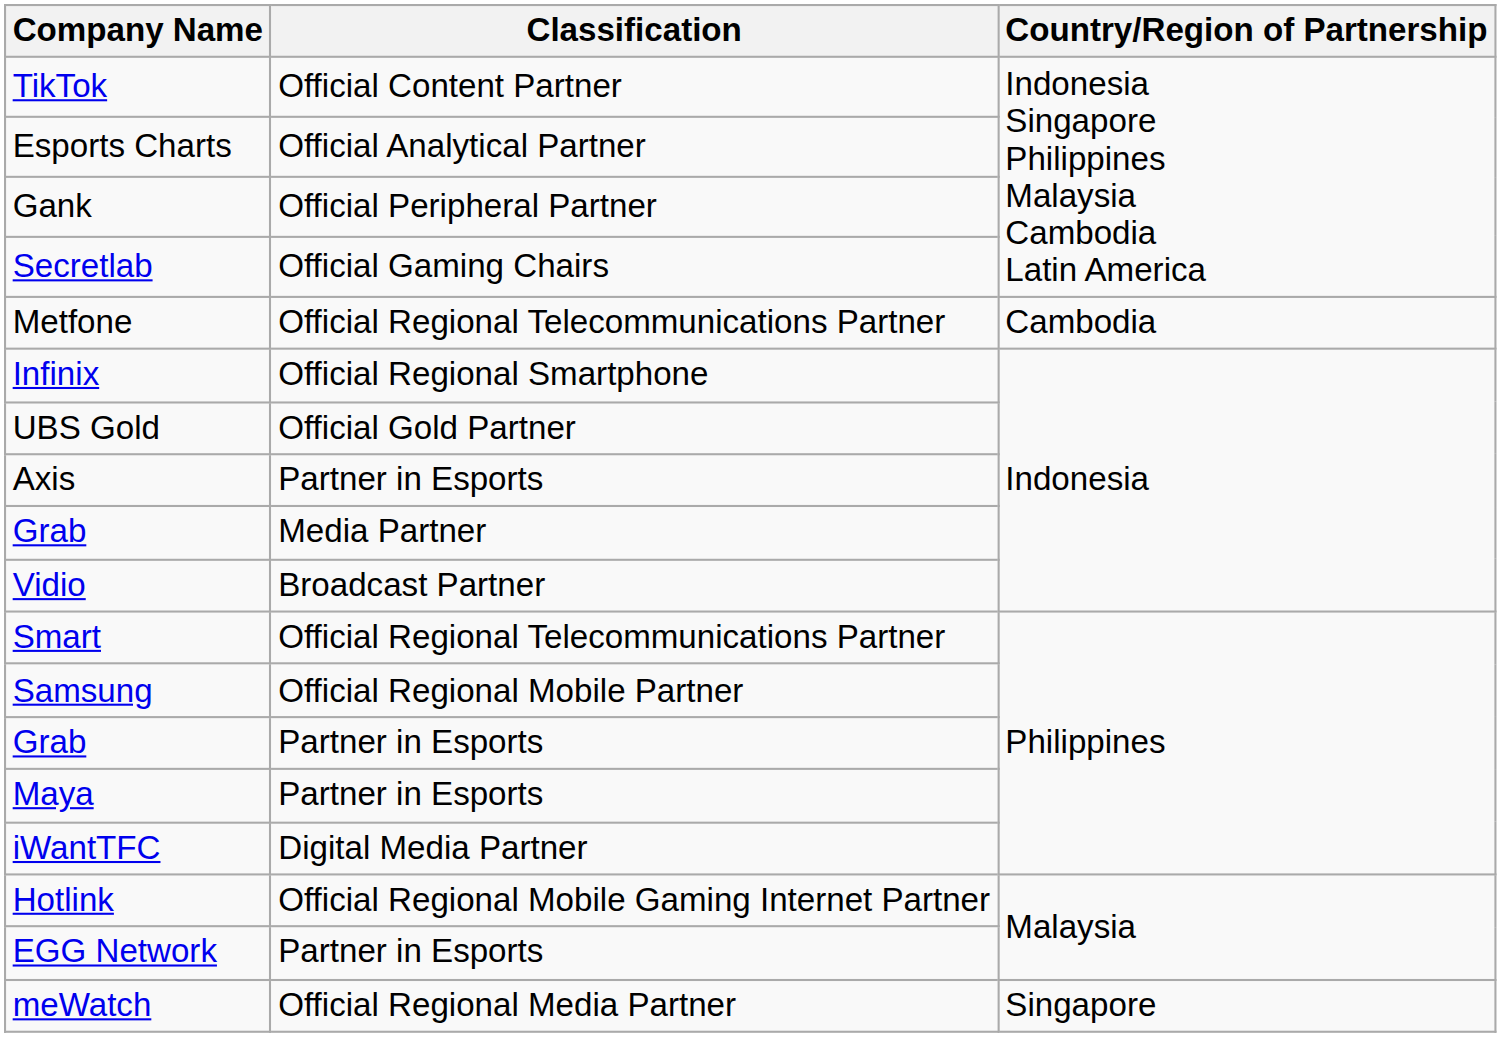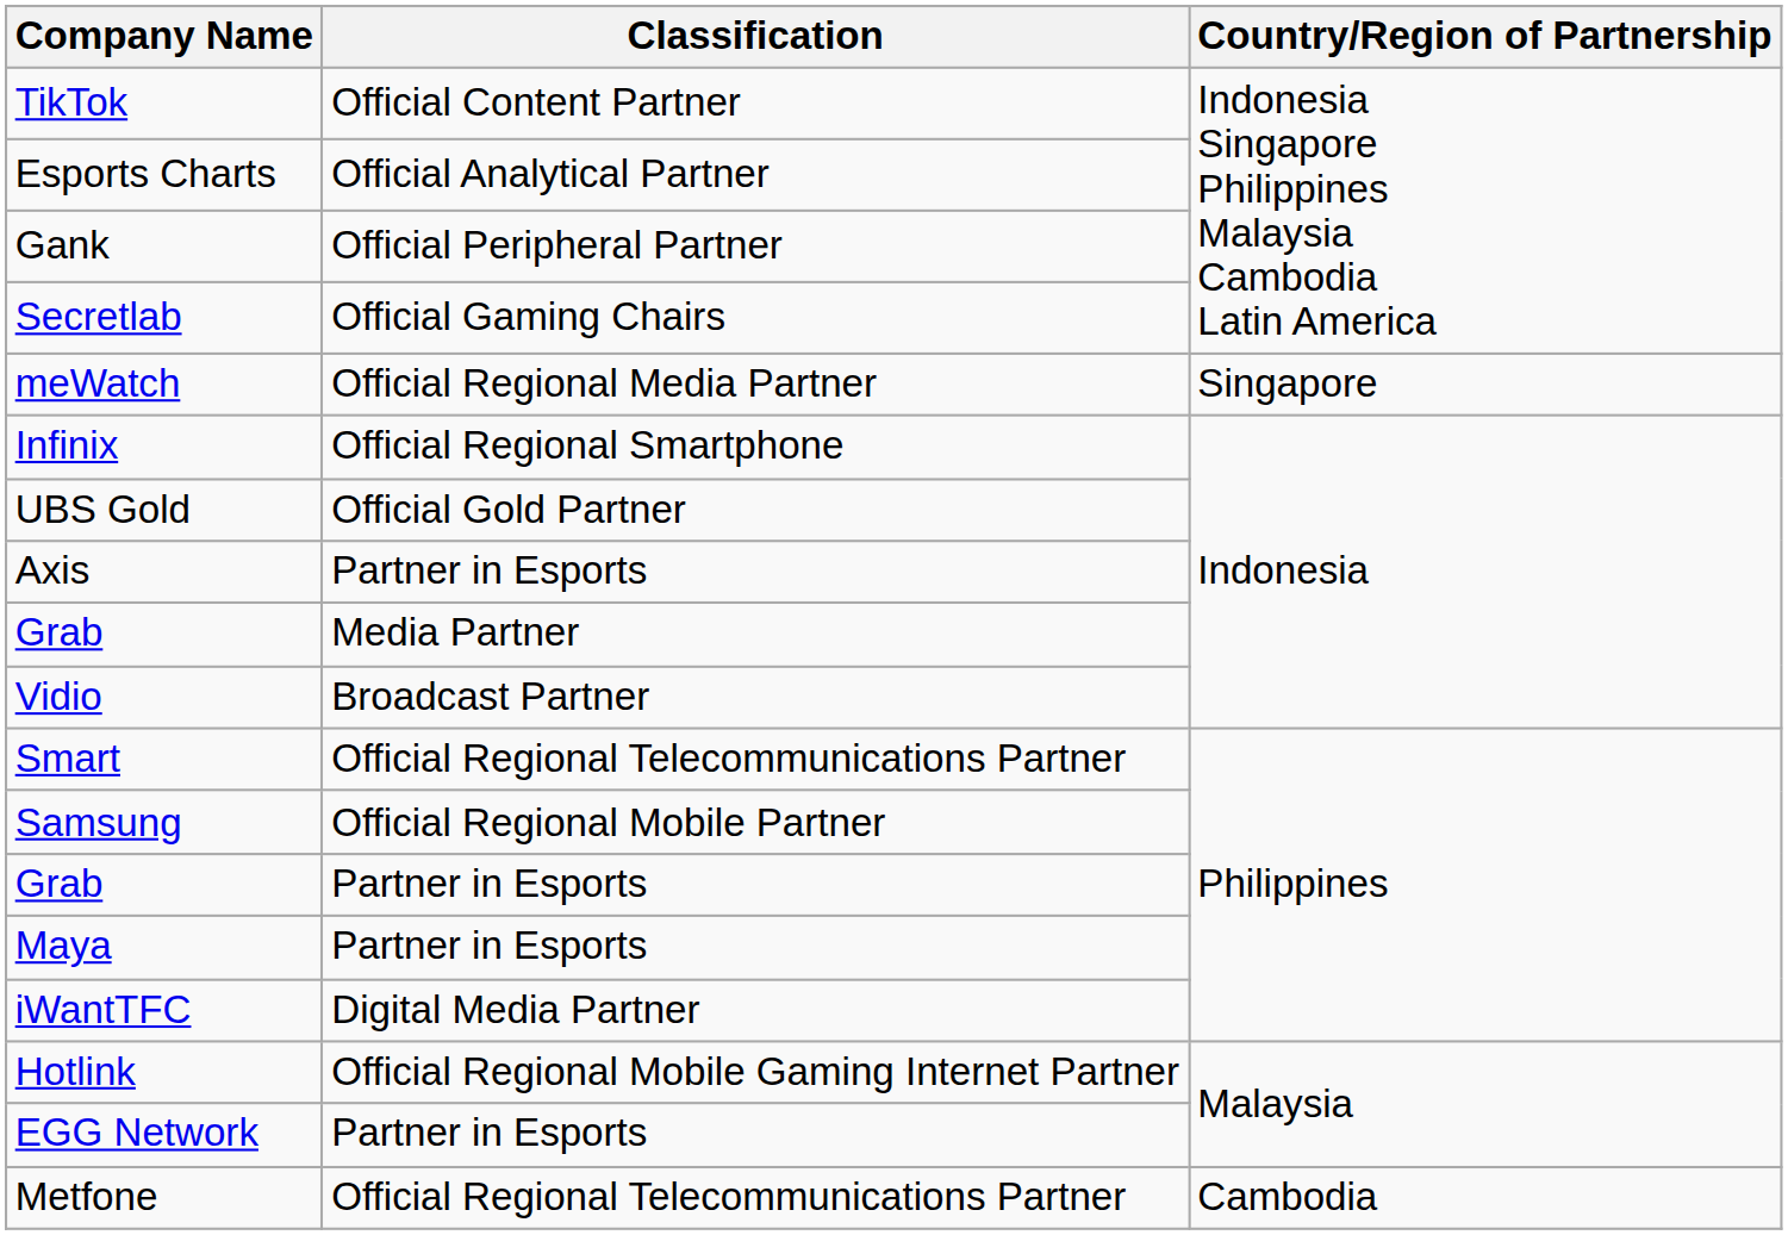rows swapped: meWatch <-> Metfone
